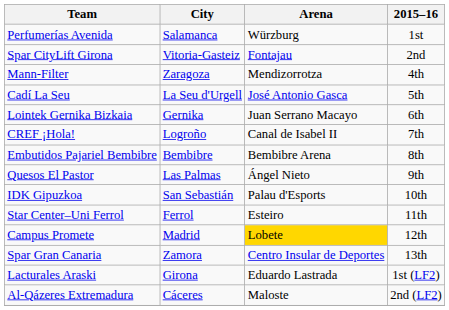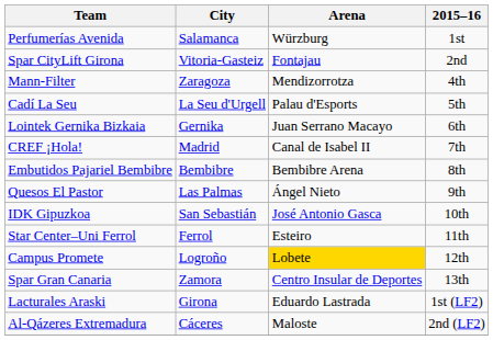Cadí La Seu | Arena: José Antonio Gasca -> Palau d'Esports
CREF ¡Hola! | City: Logroño -> Madrid
IDK Gipuzkoa | Arena: Palau d'Esports -> José Antonio Gasca
Campus Promete | City: Madrid -> Logroño
